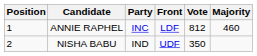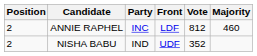ANNIE RAPHEL | Position: 1 -> 2
NISHA BABU | Vote: 350 -> 352
